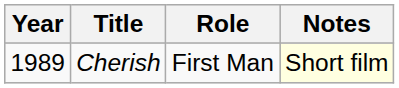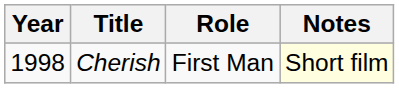Cherish | Year: 1989 -> 1998
